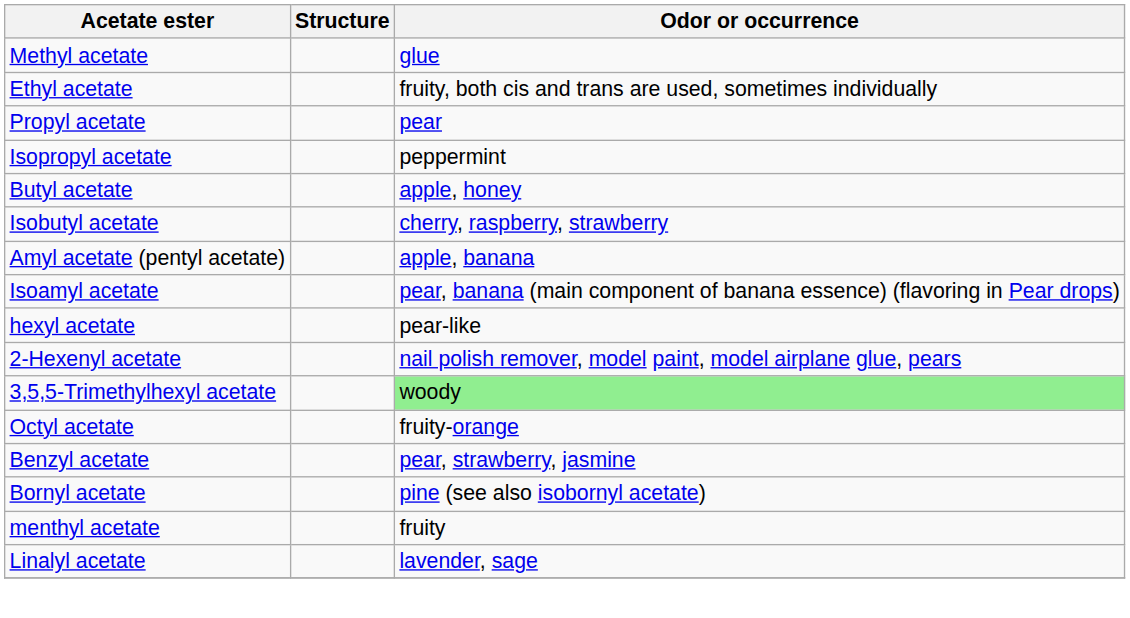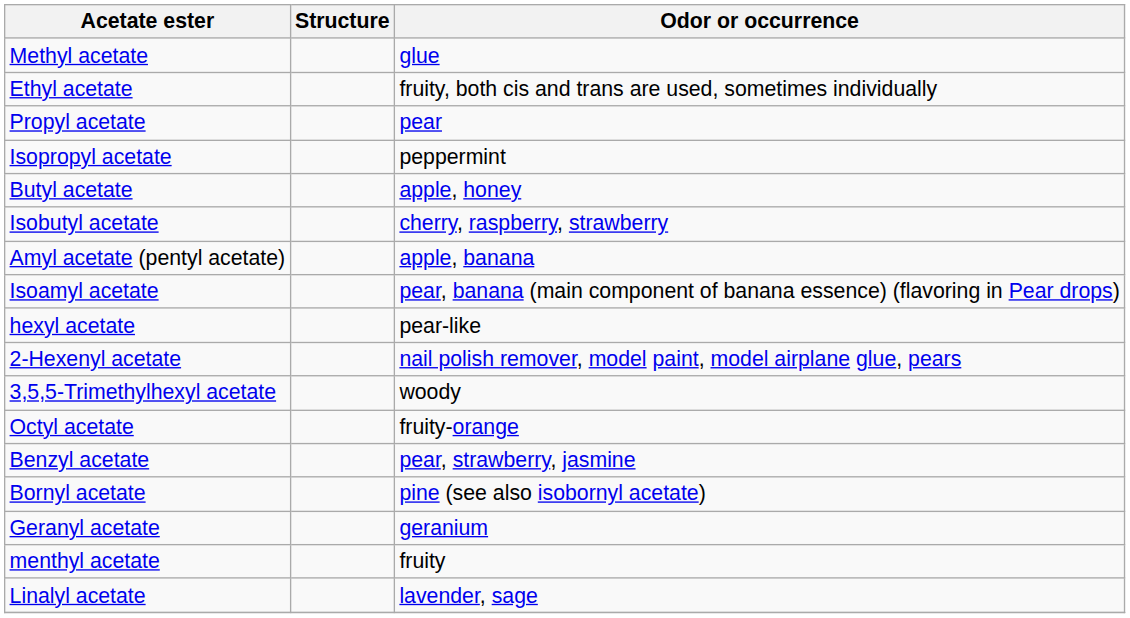3,5,5-Trimethylhexyl acetate | Odor or occurrence: lightgreen background -> no background
+ row: Geranyl acetate | geranium
